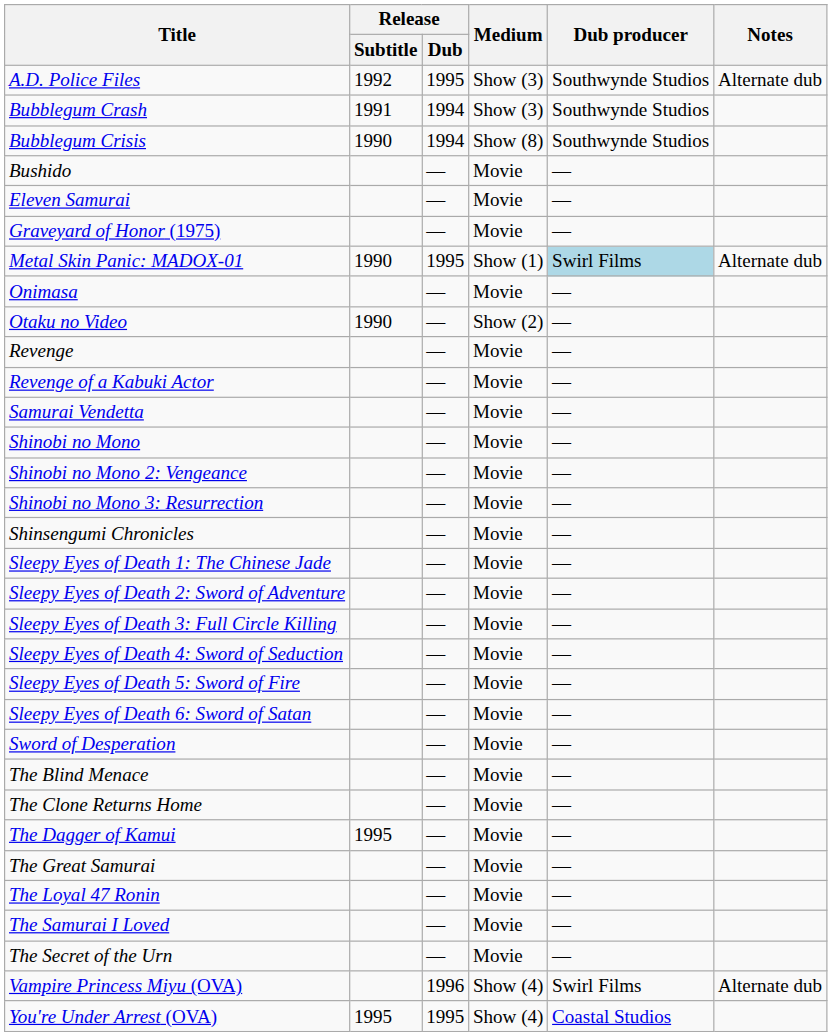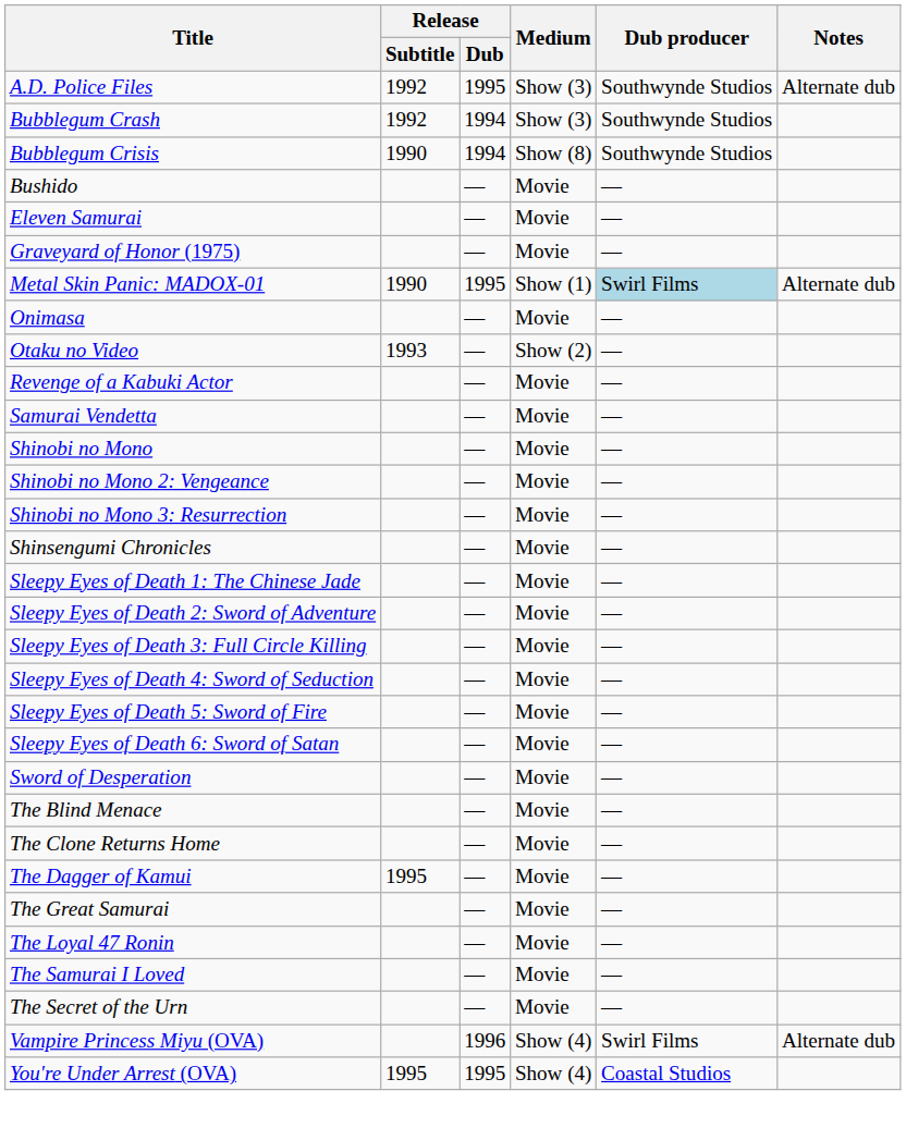Bubblegum Crash | Release / Subtitle: 1991 -> 1992
Otaku no Video | Release / Subtitle: 1990 -> 1993
- row: Revenge | — | Movie | —
